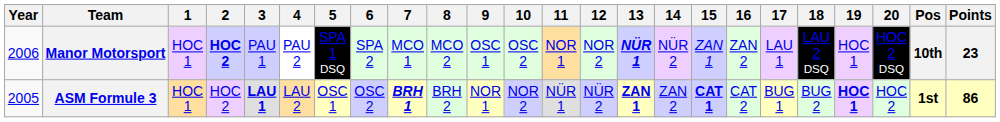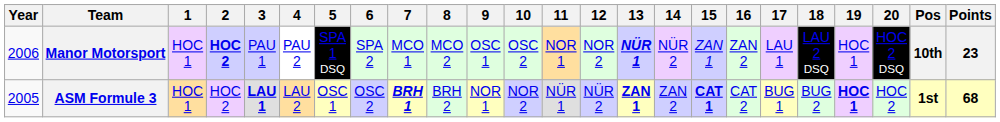ASM Formule 3 | Points: 86 -> 68
